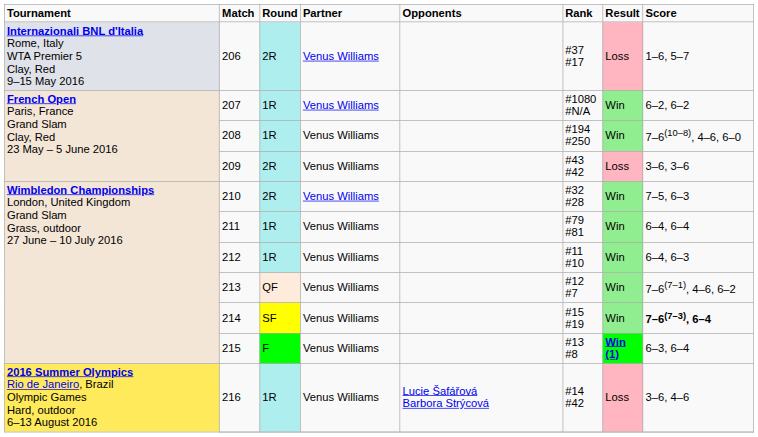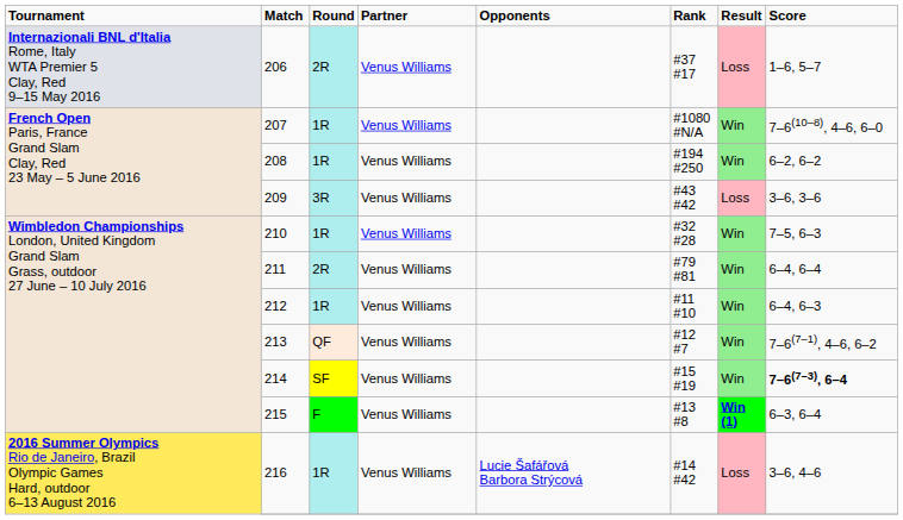207 | column 8: 6–2, 6–2 -> 7–6(10–8), 4–6, 6–0
208 | column 8: 7–6(10–8), 4–6, 6–0 -> 6–2, 6–2
209 | column 3: 2R -> 3R
210 | column 3: 2R -> 1R
211 | column 3: 1R -> 2R
